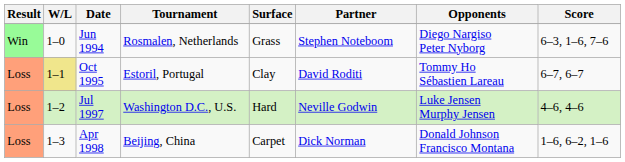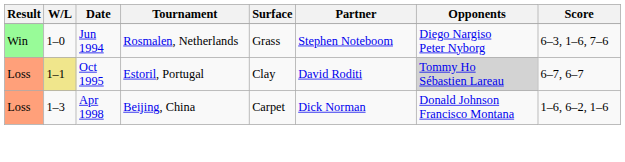Oct 1995 | Opponents: no background -> lightgrey background
- row: Loss | 1–2 | Jul 1997 | Washington D.C., U.S. | Hard | Neville Godwin | Luke Jensen Murphy Jensen | 4–6, 4–6
